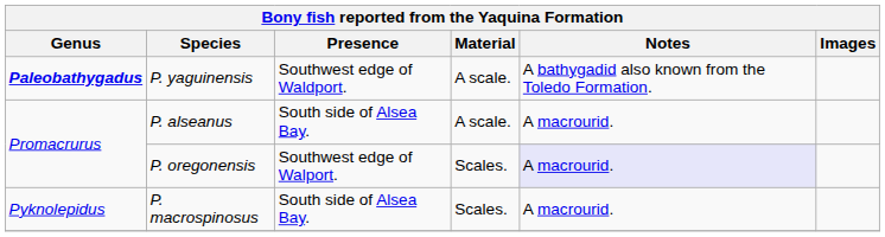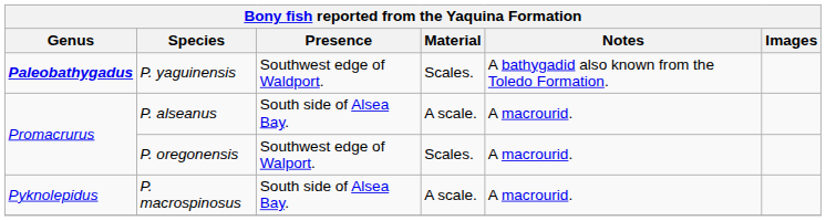P. yaguinensis | Material: A scale. -> Scales.
P. oregonensis | Notes: lavender background -> no background
P. macrospinosus | Material: Scales. -> A scale.
